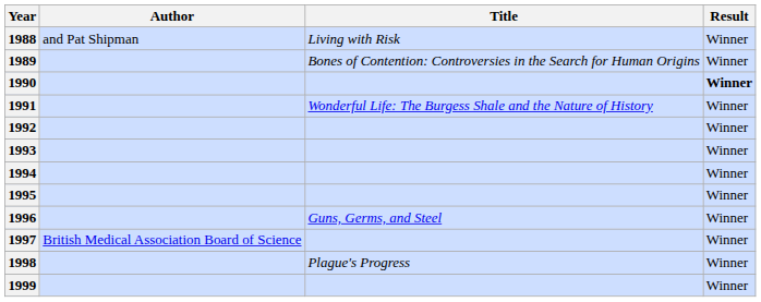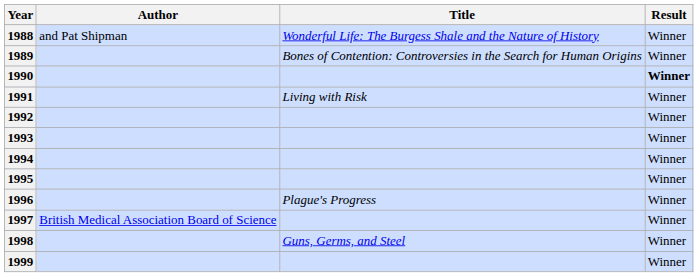1988 | Title: Living with Risk -> Wonderful Life: The Burgess Shale and the Nature of History
1991 | Title: Wonderful Life: The Burgess Shale and the Nature of History -> Living with Risk
1996 | Title: Guns, Germs, and Steel -> Plague's Progress
1998 | Title: Plague's Progress -> Guns, Germs, and Steel
